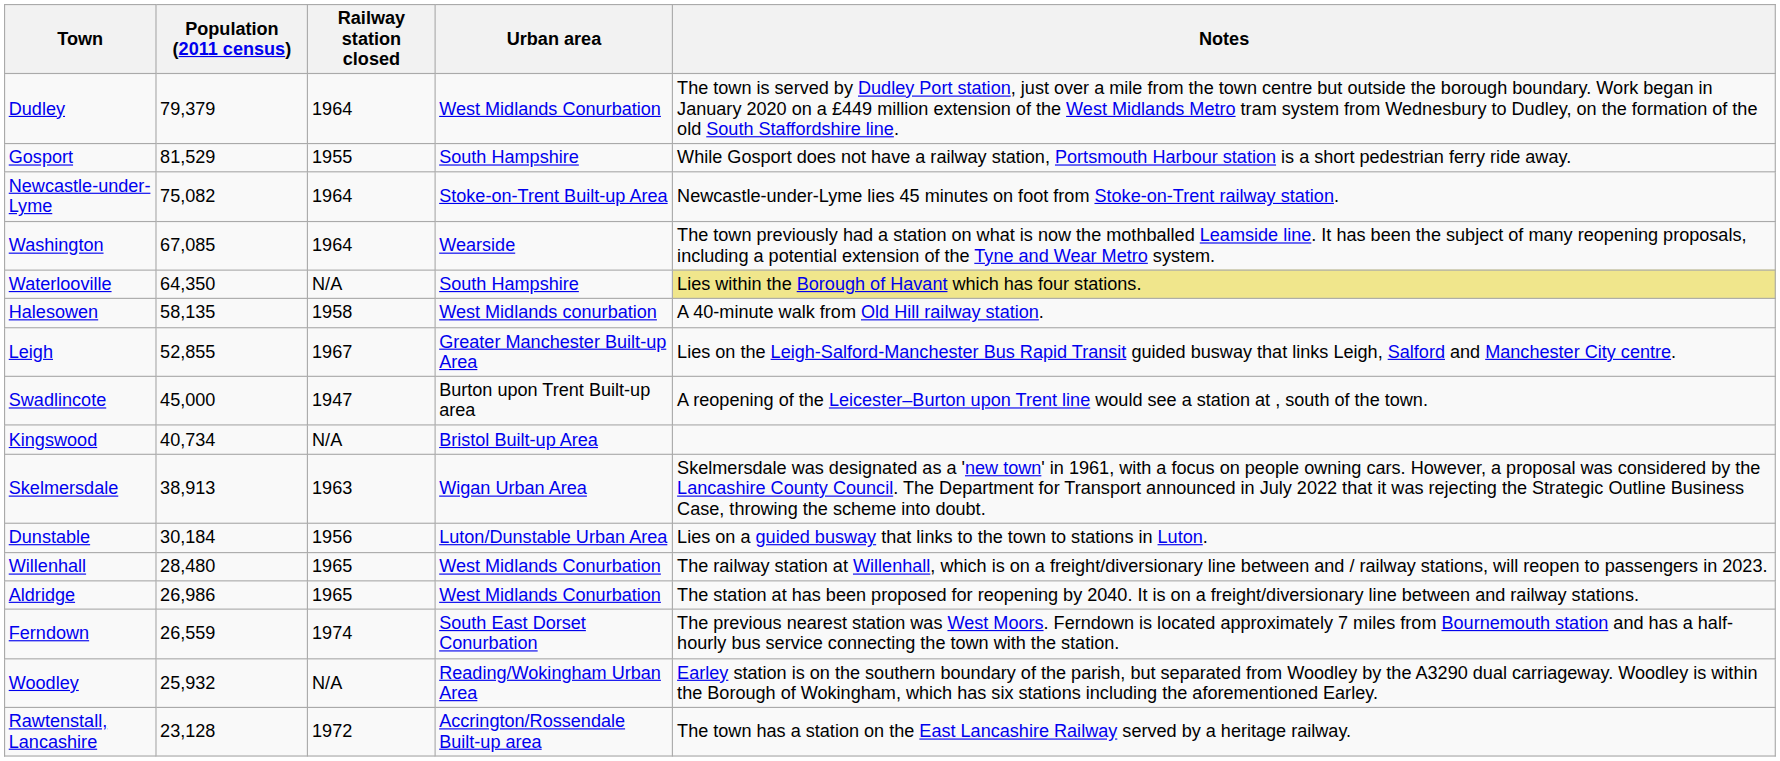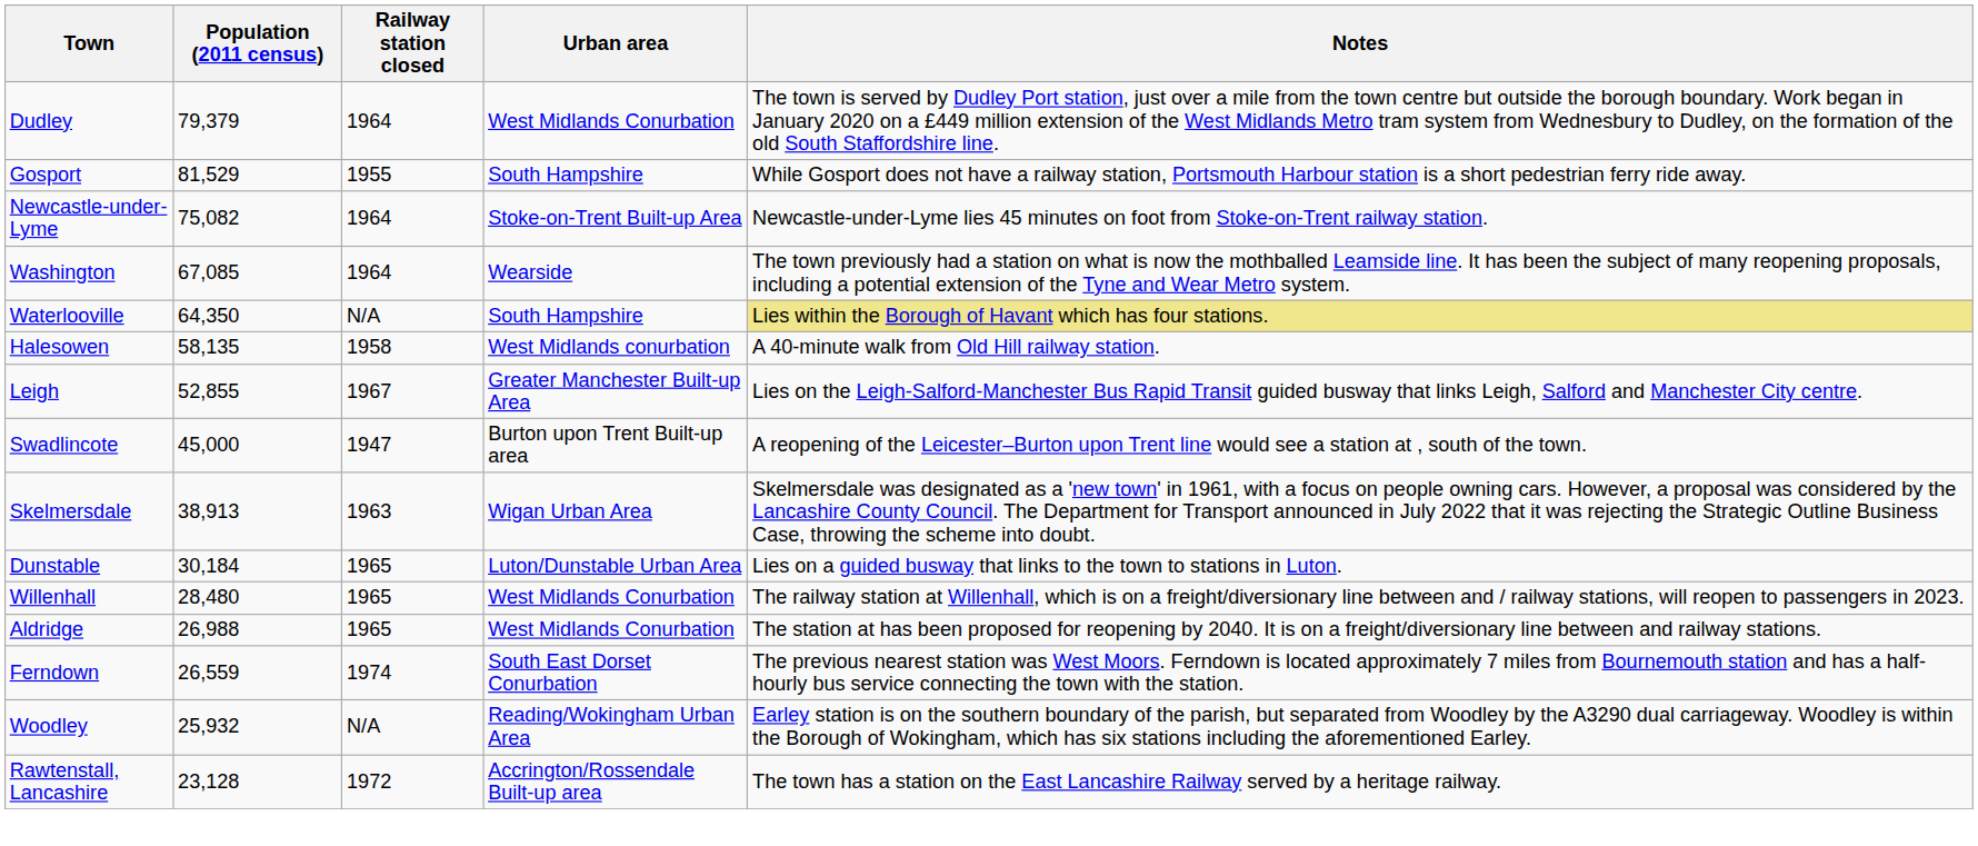- row: Kingswood | 40,734 | N/A | Bristol Built-up Area
Dunstable | Railway station closed: 1956 -> 1965
Aldridge | Population (2011 census): 26,986 -> 26,988
